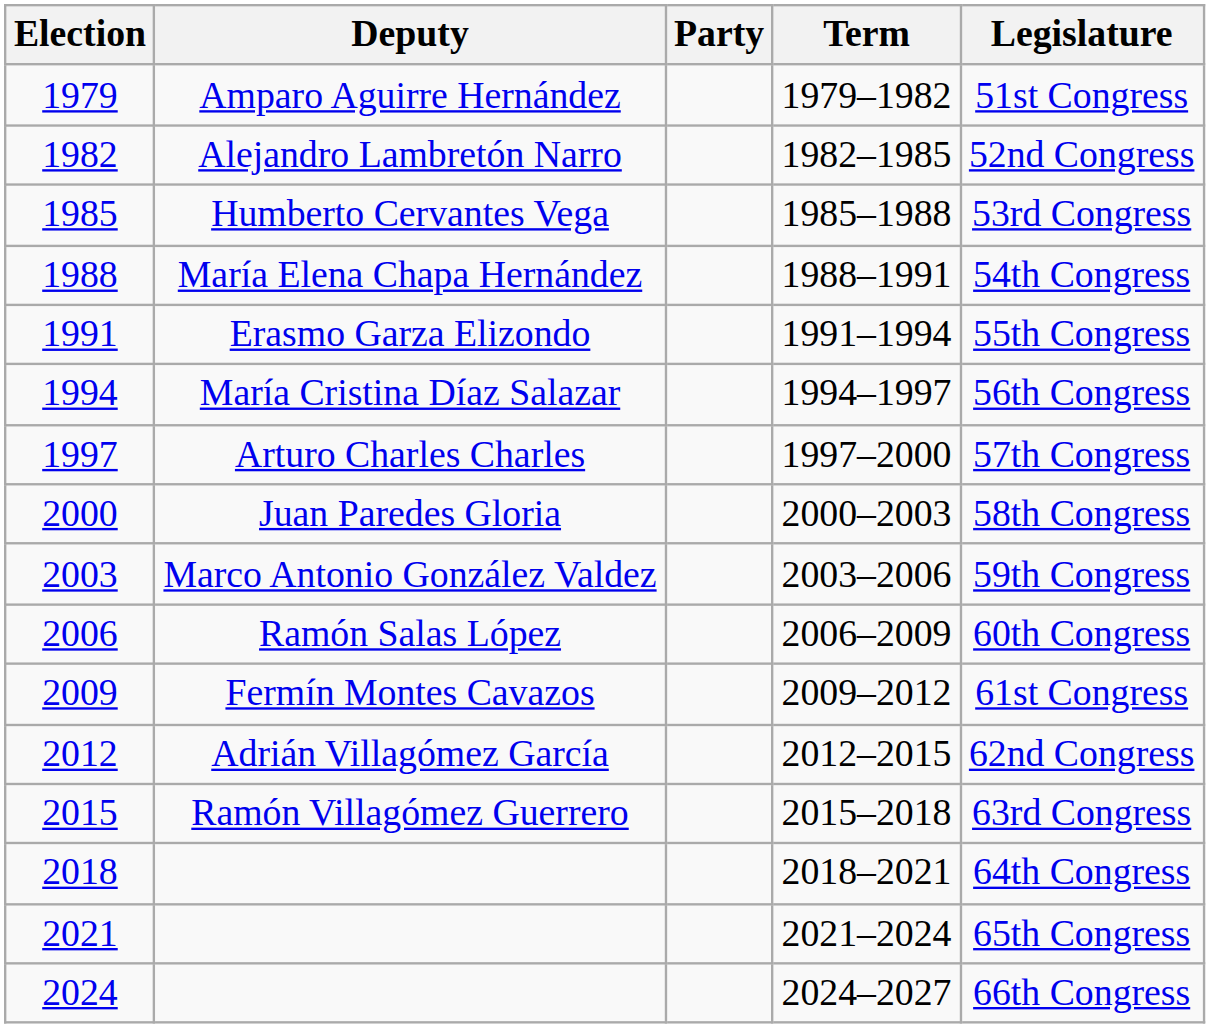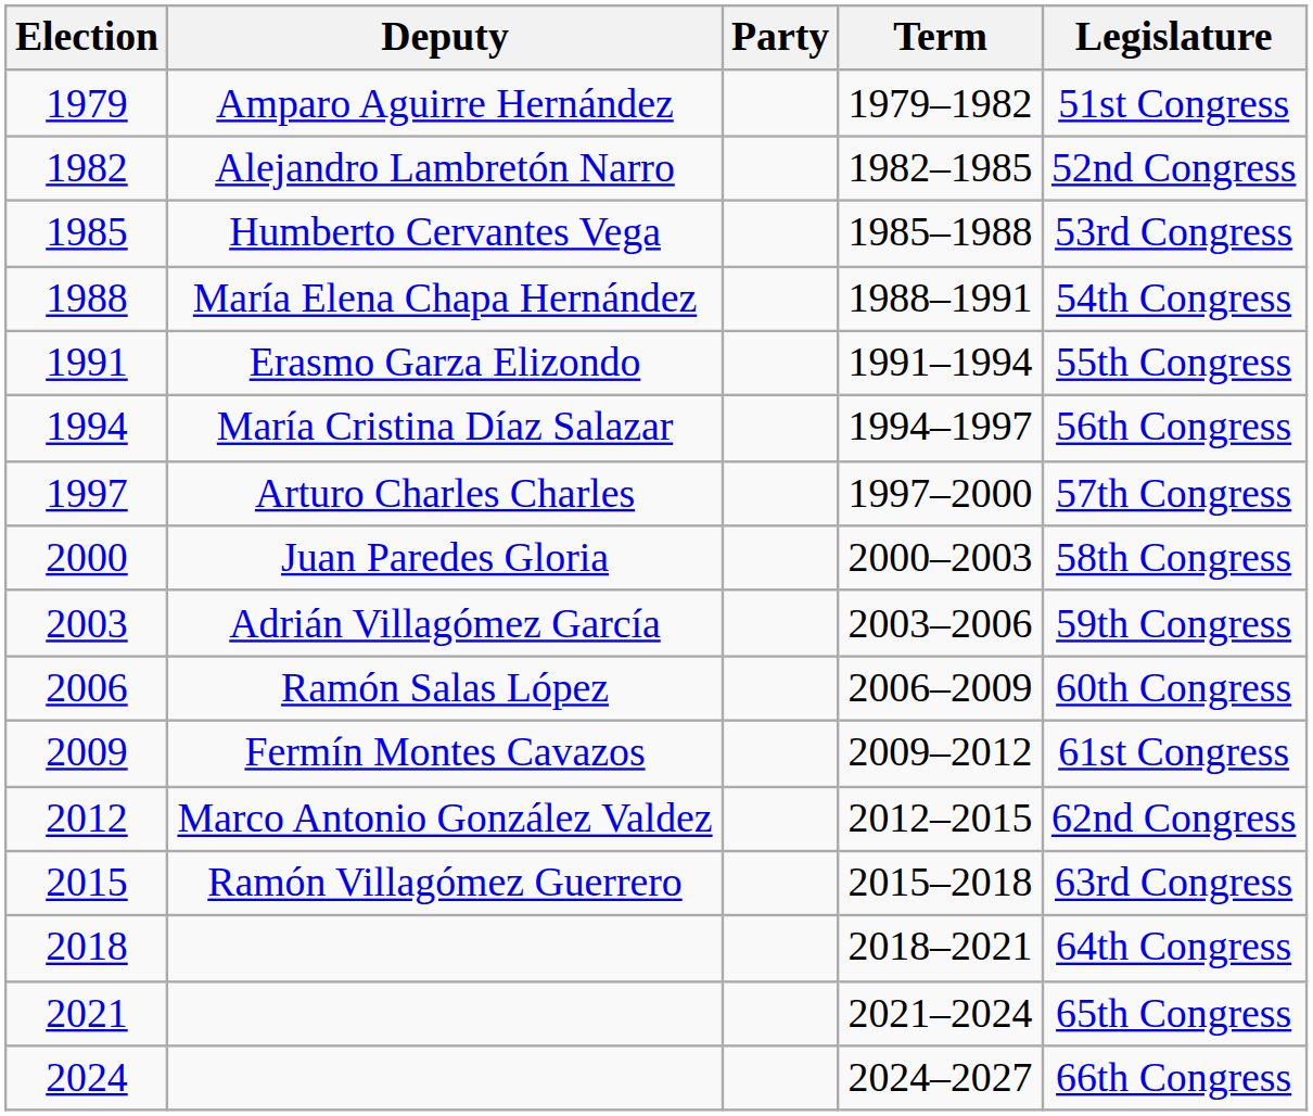2003 | Deputy: Marco Antonio González Valdez -> Adrián Villagómez García
2012 | Deputy: Adrián Villagómez García -> Marco Antonio González Valdez
